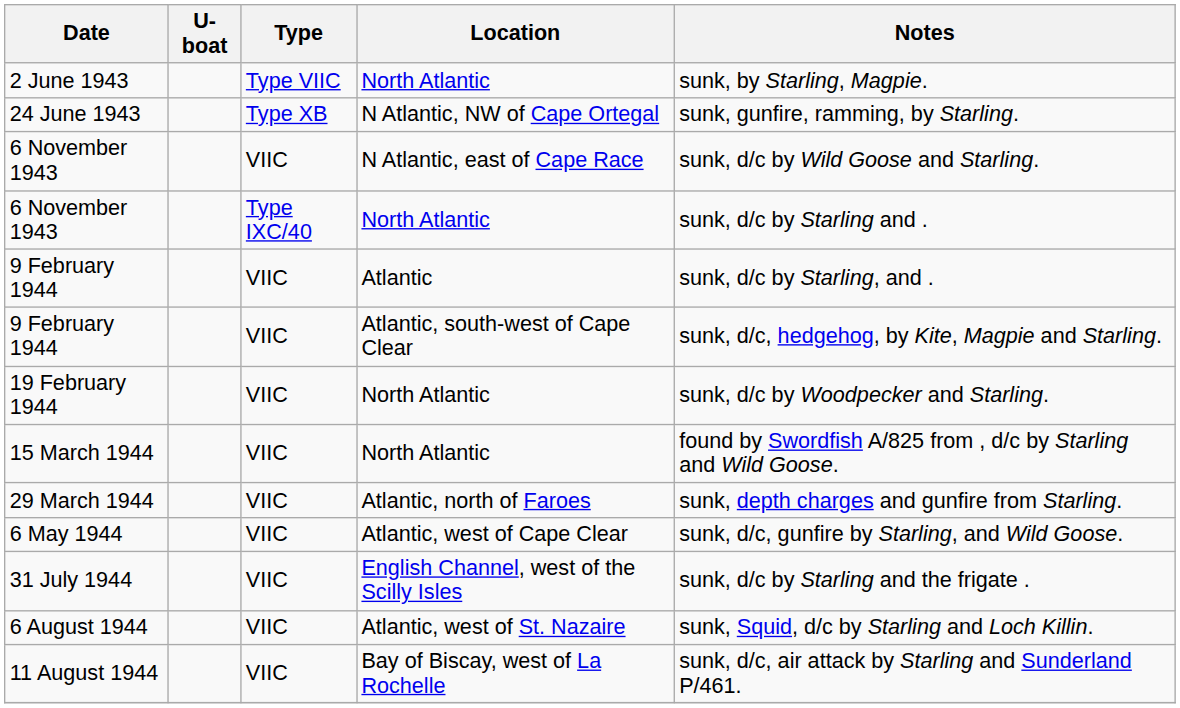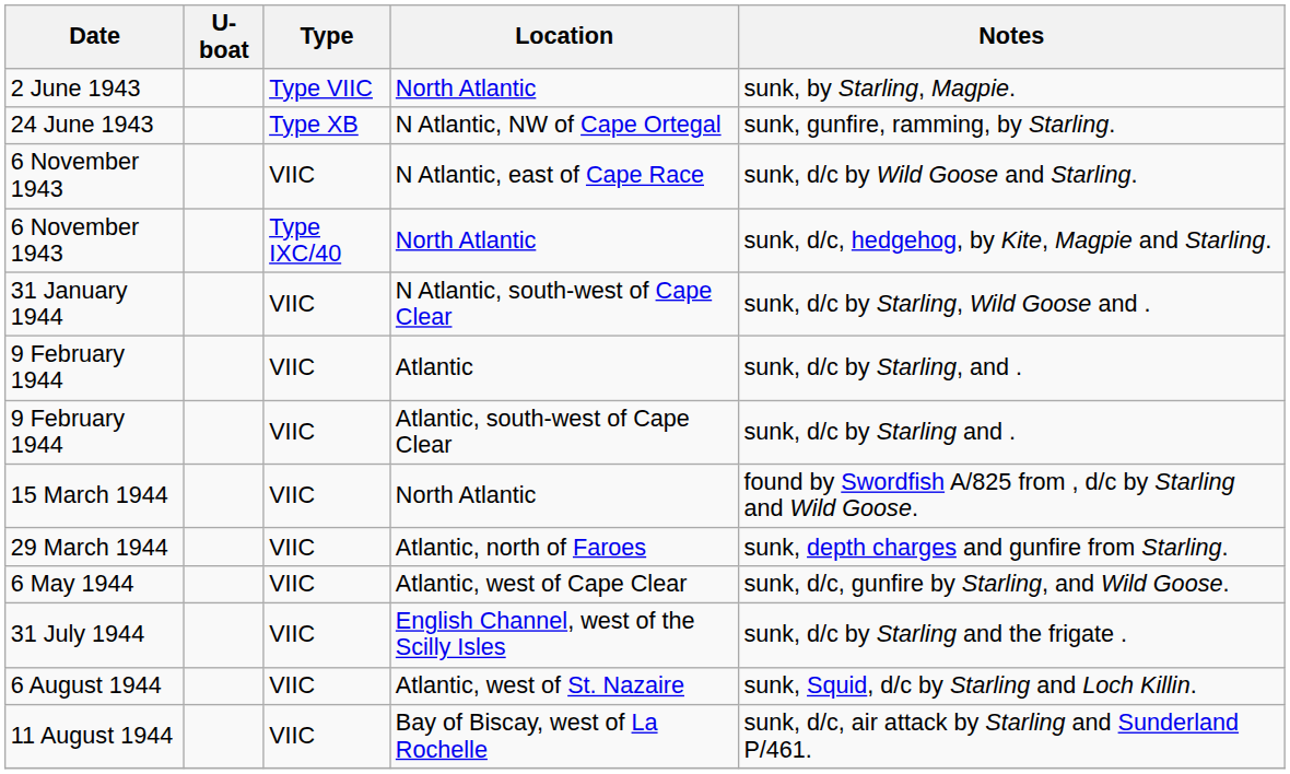6 November 1943 / North Atlantic | Notes: sunk, d/c by Starling and . -> sunk, d/c, hedgehog, by Kite, Magpie and Starling.
+ row: 31 January 1944 | VIIC | N Atlantic, south-west of Cape Clear | sunk, d/c by Starling, Wild Goose and .
9 February 1944 / Atlantic, south-west of Cape Clear | Notes: sunk, d/c, hedgehog, by Kite, Magpie and Starling. -> sunk, d/c by Starling and .
- row: 19 February 1944 | VIIC | North Atlantic | sunk, d/c by Woodpecker and Starling.
